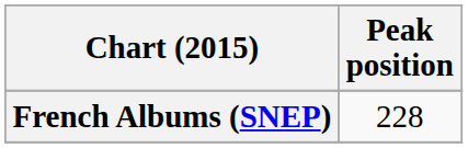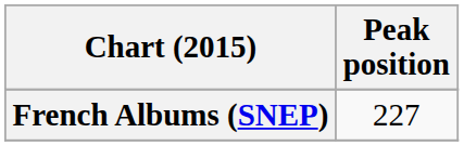French Albums (SNEP) | Peak position: 228 -> 227
